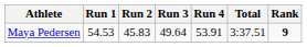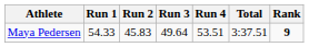Maya Pedersen | Run 1: 54.53 -> 54.33
Maya Pedersen | Run 4: 53.91 -> 53.51
